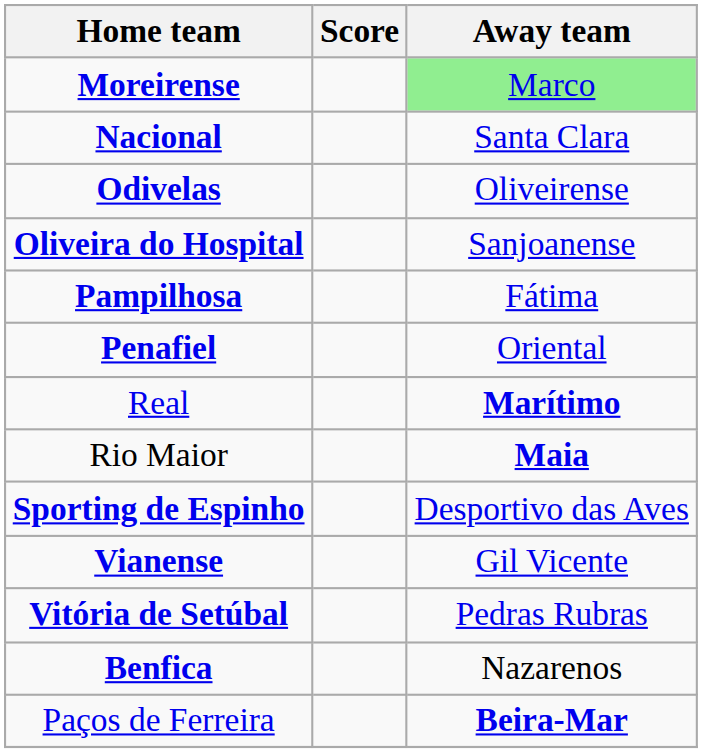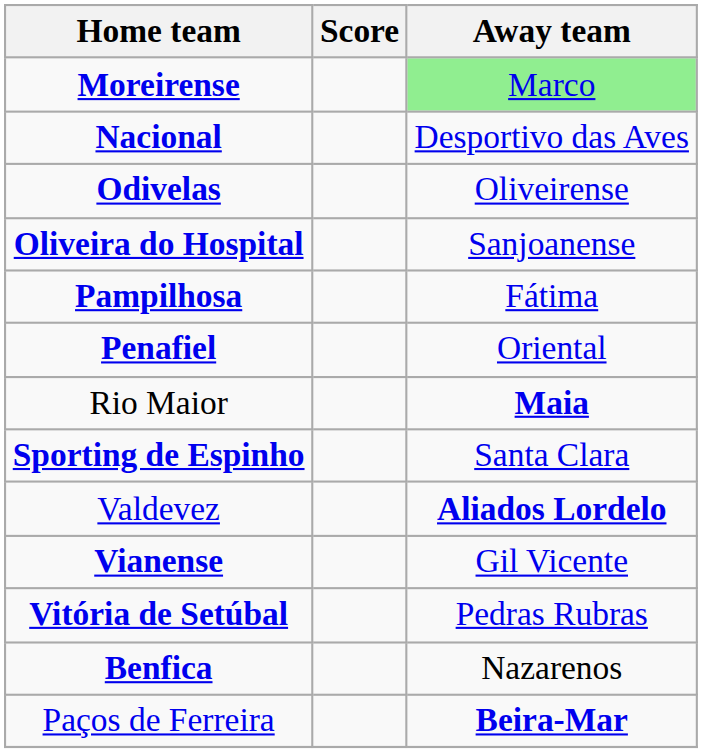Nacional | Away team: Santa Clara -> Desportivo das Aves
- row: Real | Marítimo
Sporting de Espinho | Away team: Desportivo das Aves -> Santa Clara
+ row: Valdevez | Aliados Lordelo
